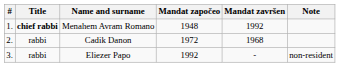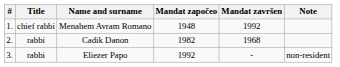Menahem Avram Romano | Title: bold -> normal
Cadik Danon | Mandat započeo: 1972 -> 1982
